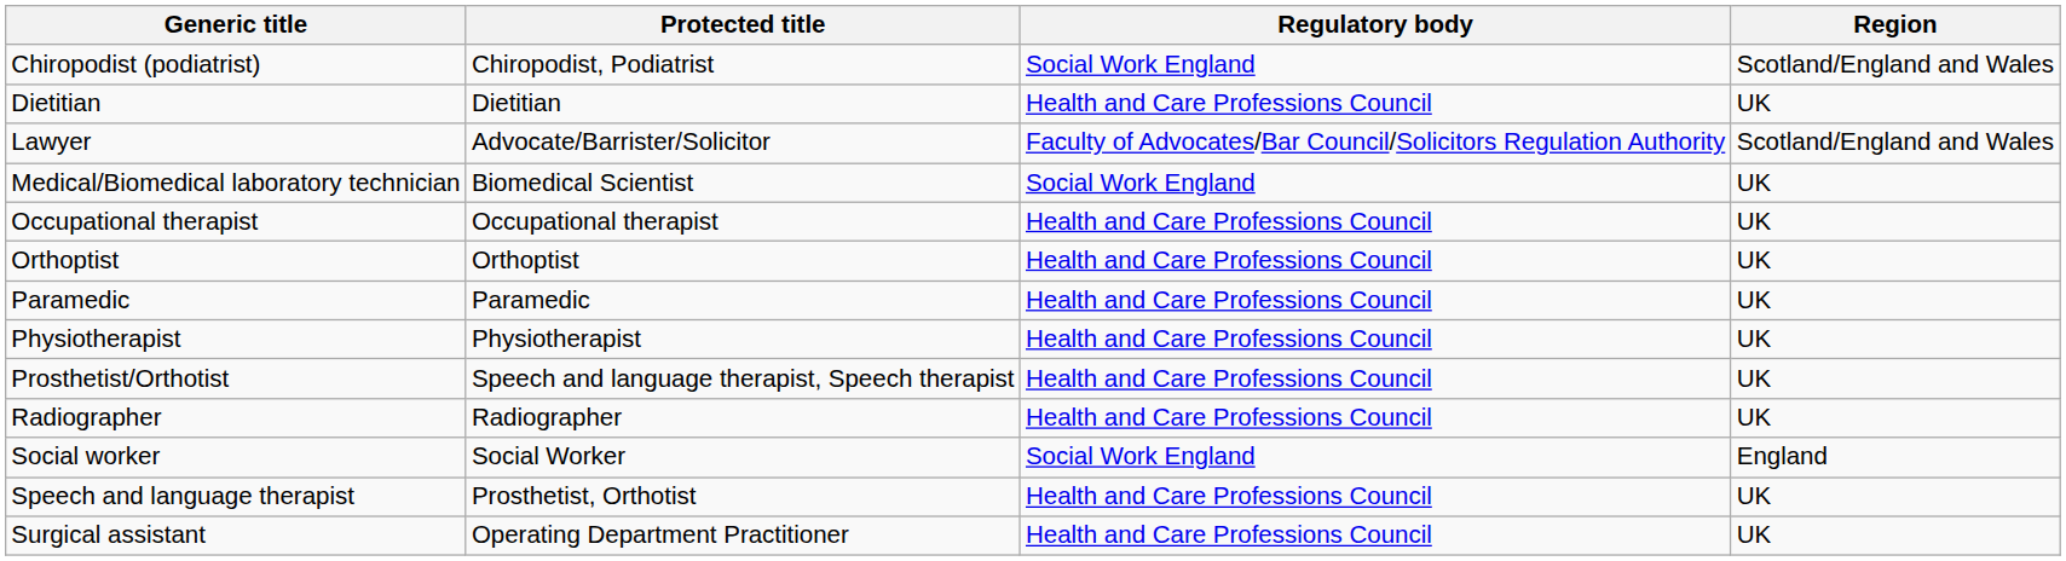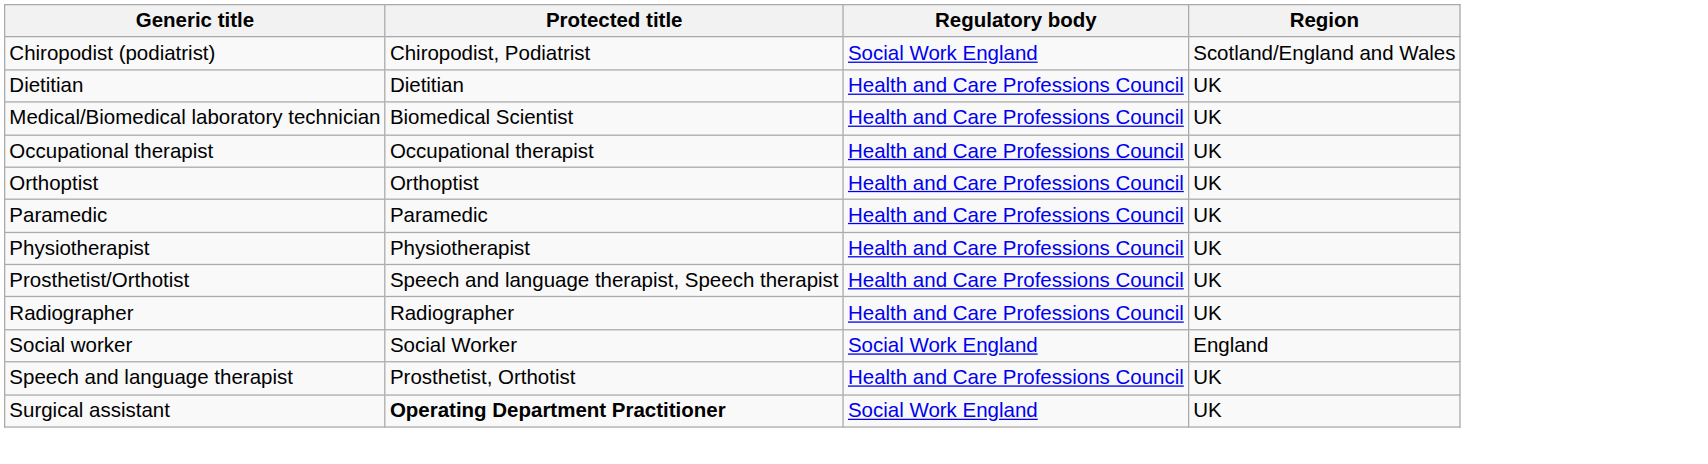- row: Lawyer | Advocate/Barrister/Solicitor | Faculty of Advocates/Bar Council/Solicitors Regulation Authority | Scotland/England and Wales
Medical/Biomedical laboratory technician | Regulatory body: Social Work England -> Health and Care Professions Council
Surgical assistant | Protected title: normal -> bold
Surgical assistant | Regulatory body: Health and Care Professions Council -> Social Work England
